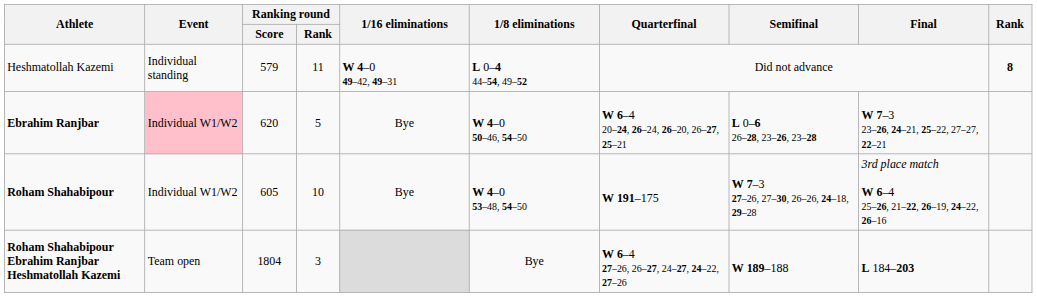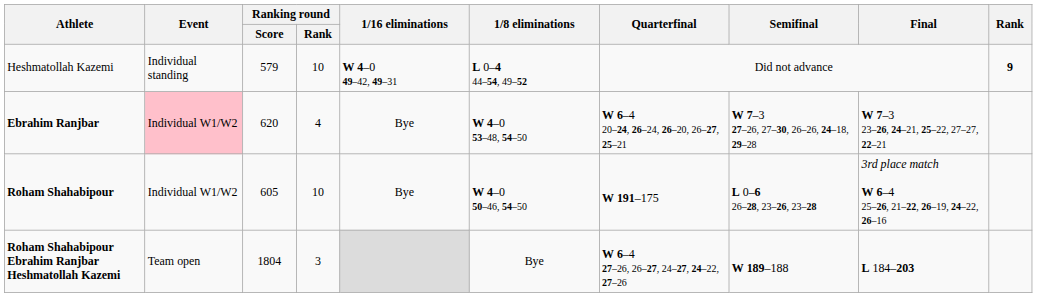Heshmatollah Kazemi | Ranking round / Rank: 11 -> 10
Heshmatollah Kazemi | Rank: 8 -> 9
Ebrahim Ranjbar | Ranking round / Rank: 5 -> 4
Ebrahim Ranjbar | 1/8 eliminations: W 4–0 50–46, 54–50 -> W 4–0 53–48, 54–50
Ebrahim Ranjbar | Semifinal: L 0–6 26–28, 23–26, 23–28 -> W 7–3 27–26, 27–30, 26–26, 24–18, 29–28
Roham Shahabipour | 1/8 eliminations: W 4–0 53–48, 54–50 -> W 4–0 50–46, 54–50
Roham Shahabipour | Semifinal: W 7–3 27–26, 27–30, 26–26, 24–18, 29–28 -> L 0–6 26–28, 23–26, 23–28
